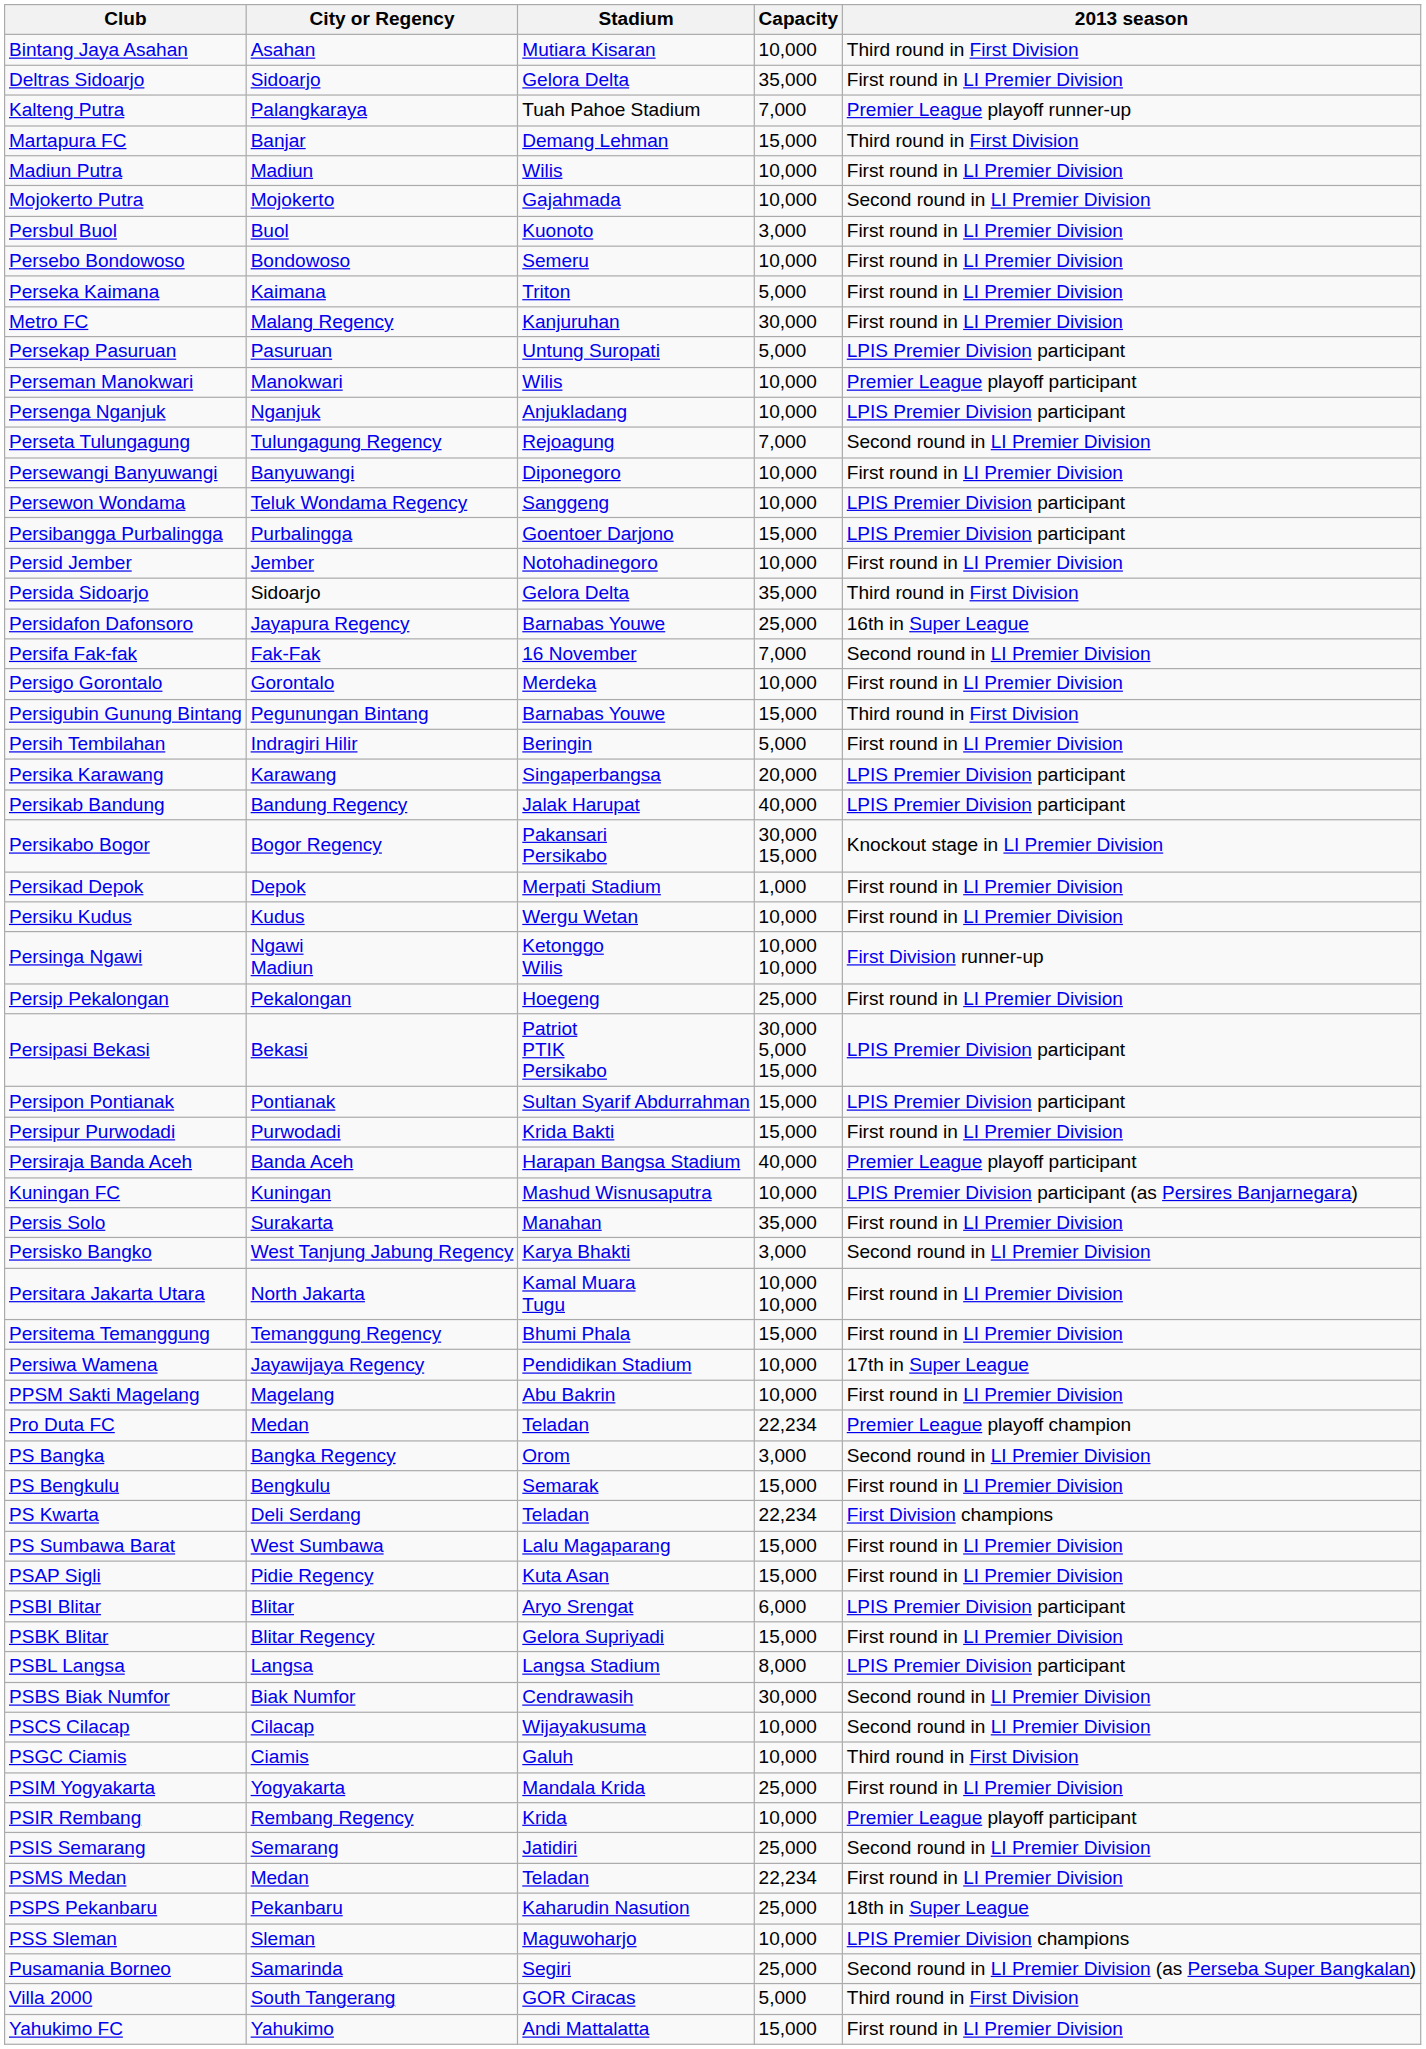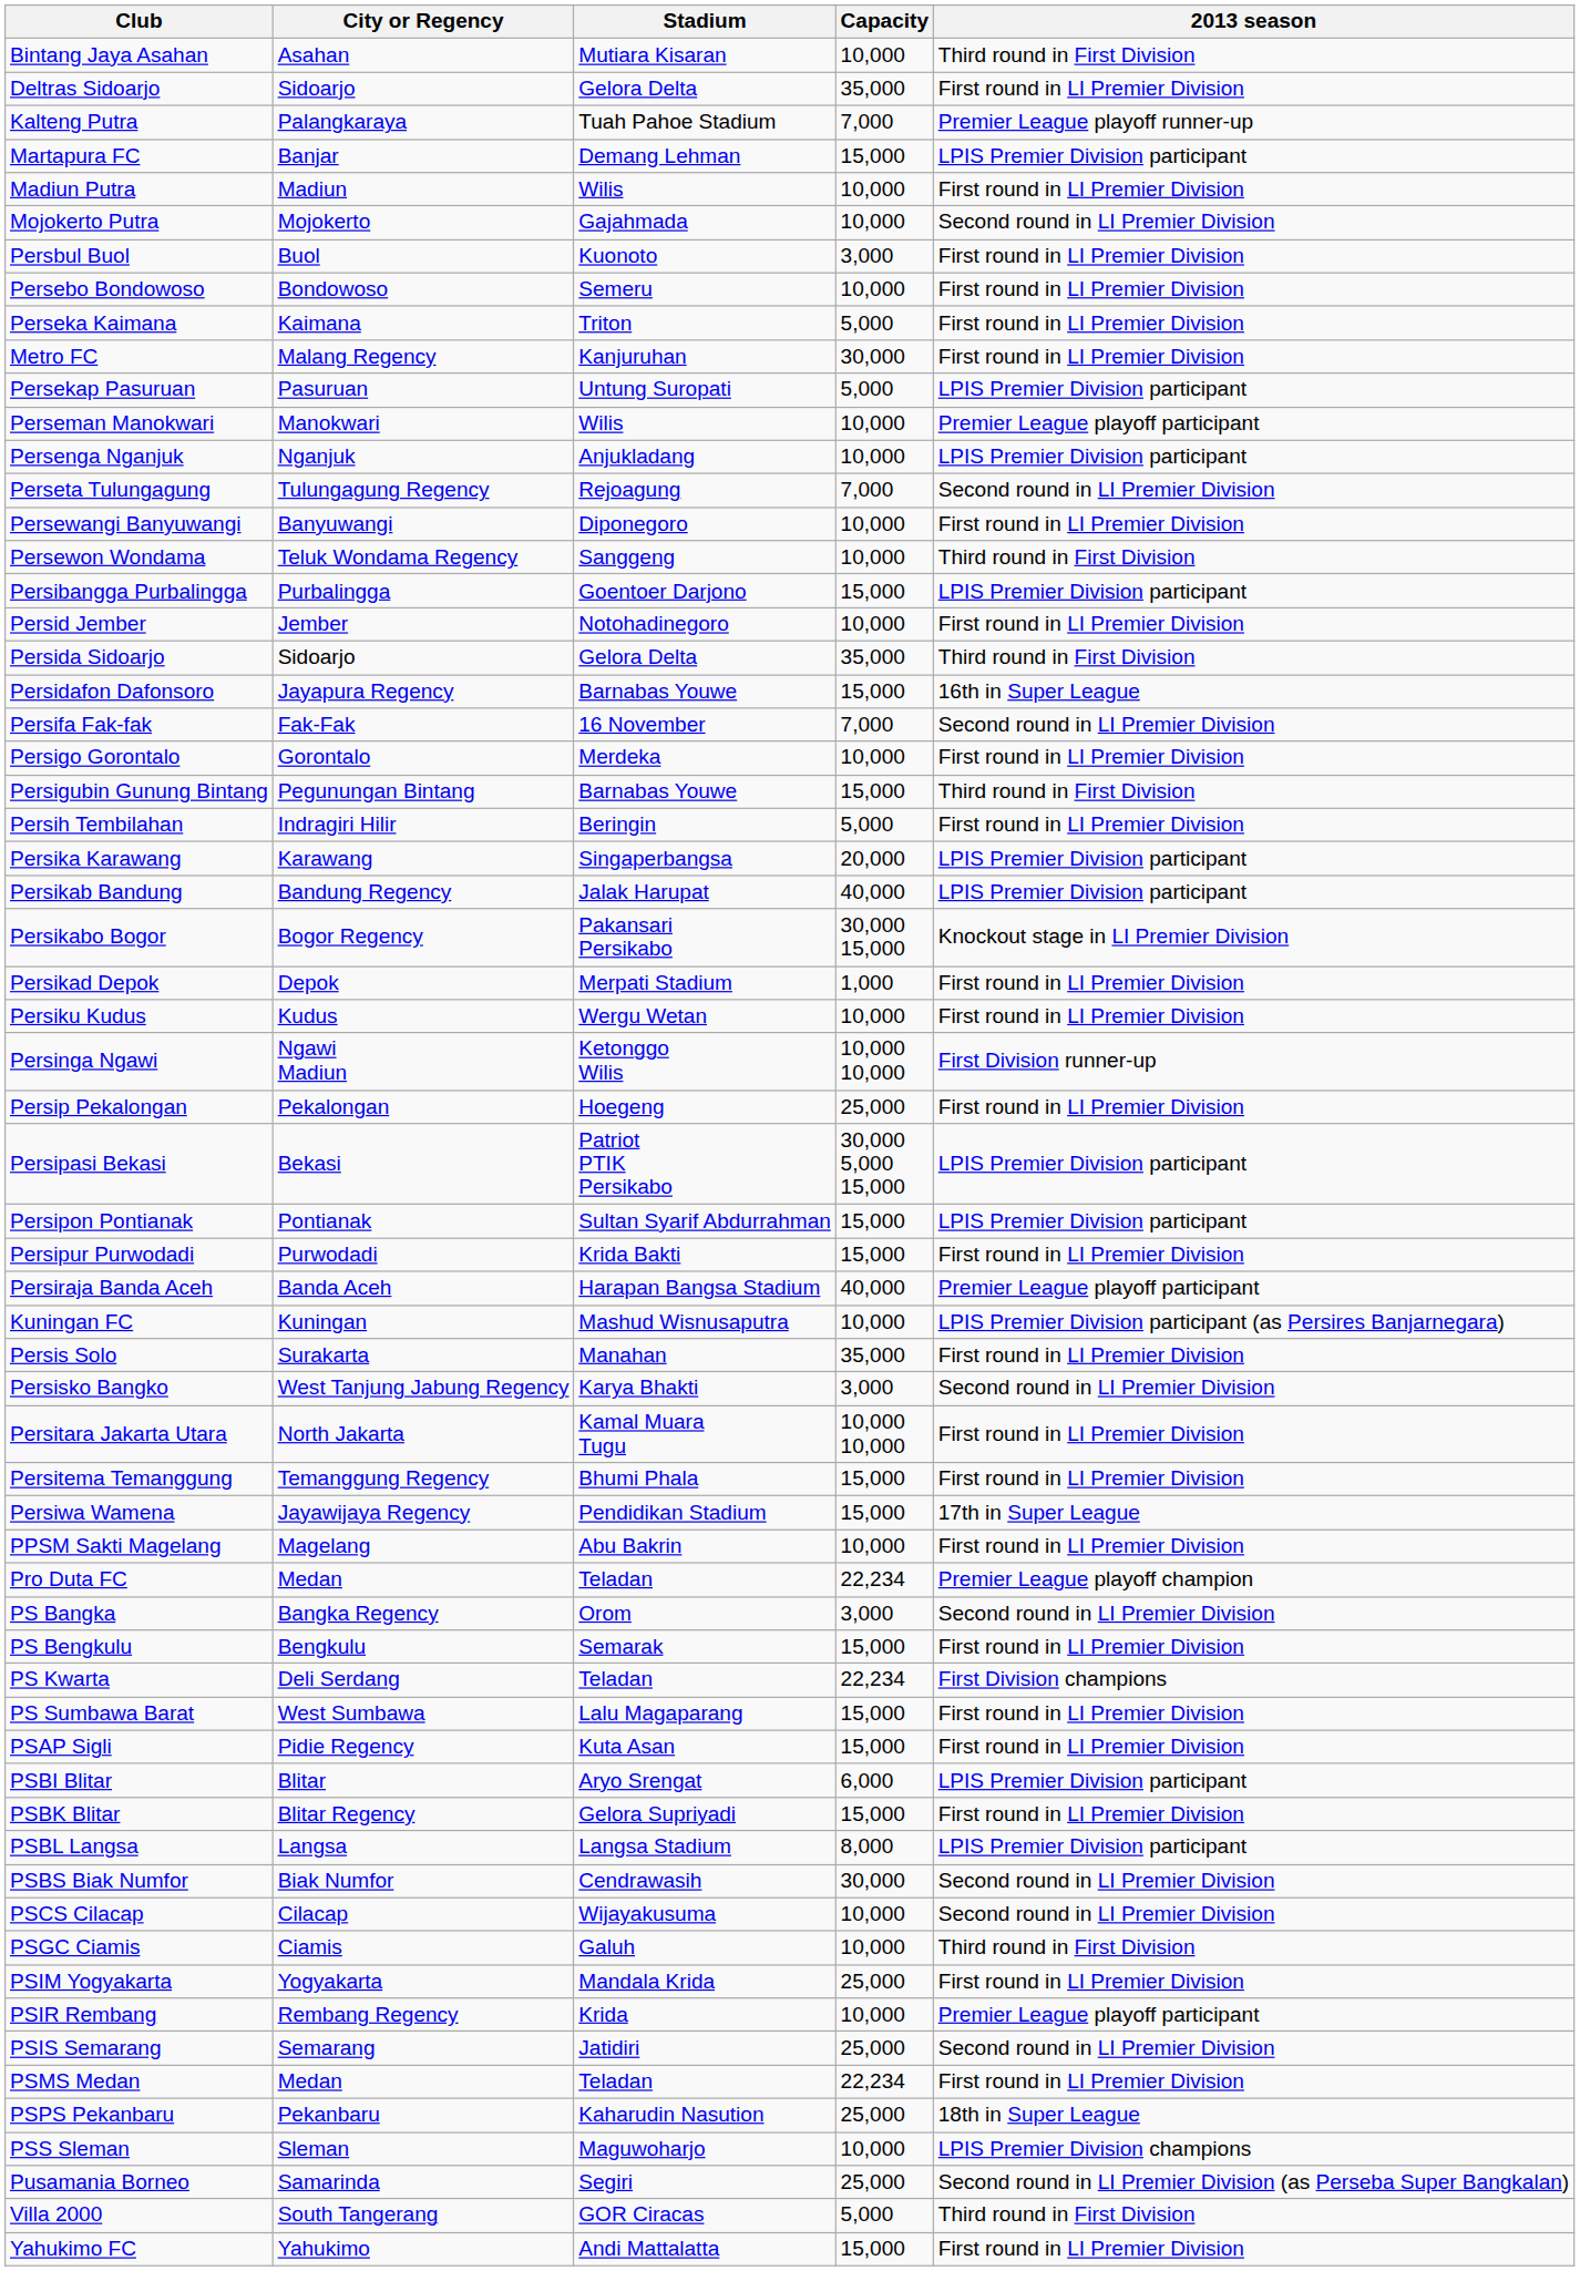Martapura FC | 2013 season: Third round in First Division -> LPIS Premier Division participant
Persewon Wondama | 2013 season: LPIS Premier Division participant -> Third round in First Division
Persidafon Dafonsoro | Capacity: 25,000 -> 15,000
Persiwa Wamena | Capacity: 10,000 -> 15,000
